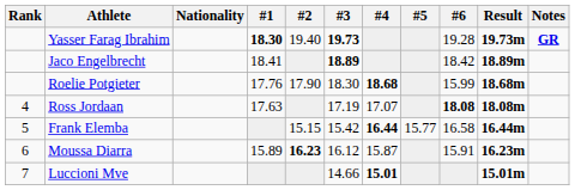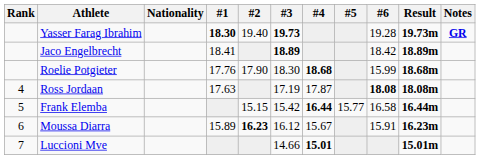Ross Jordaan | #4: 17.07 -> 17.87
Moussa Diarra | #4: 15.87 -> 15.67
